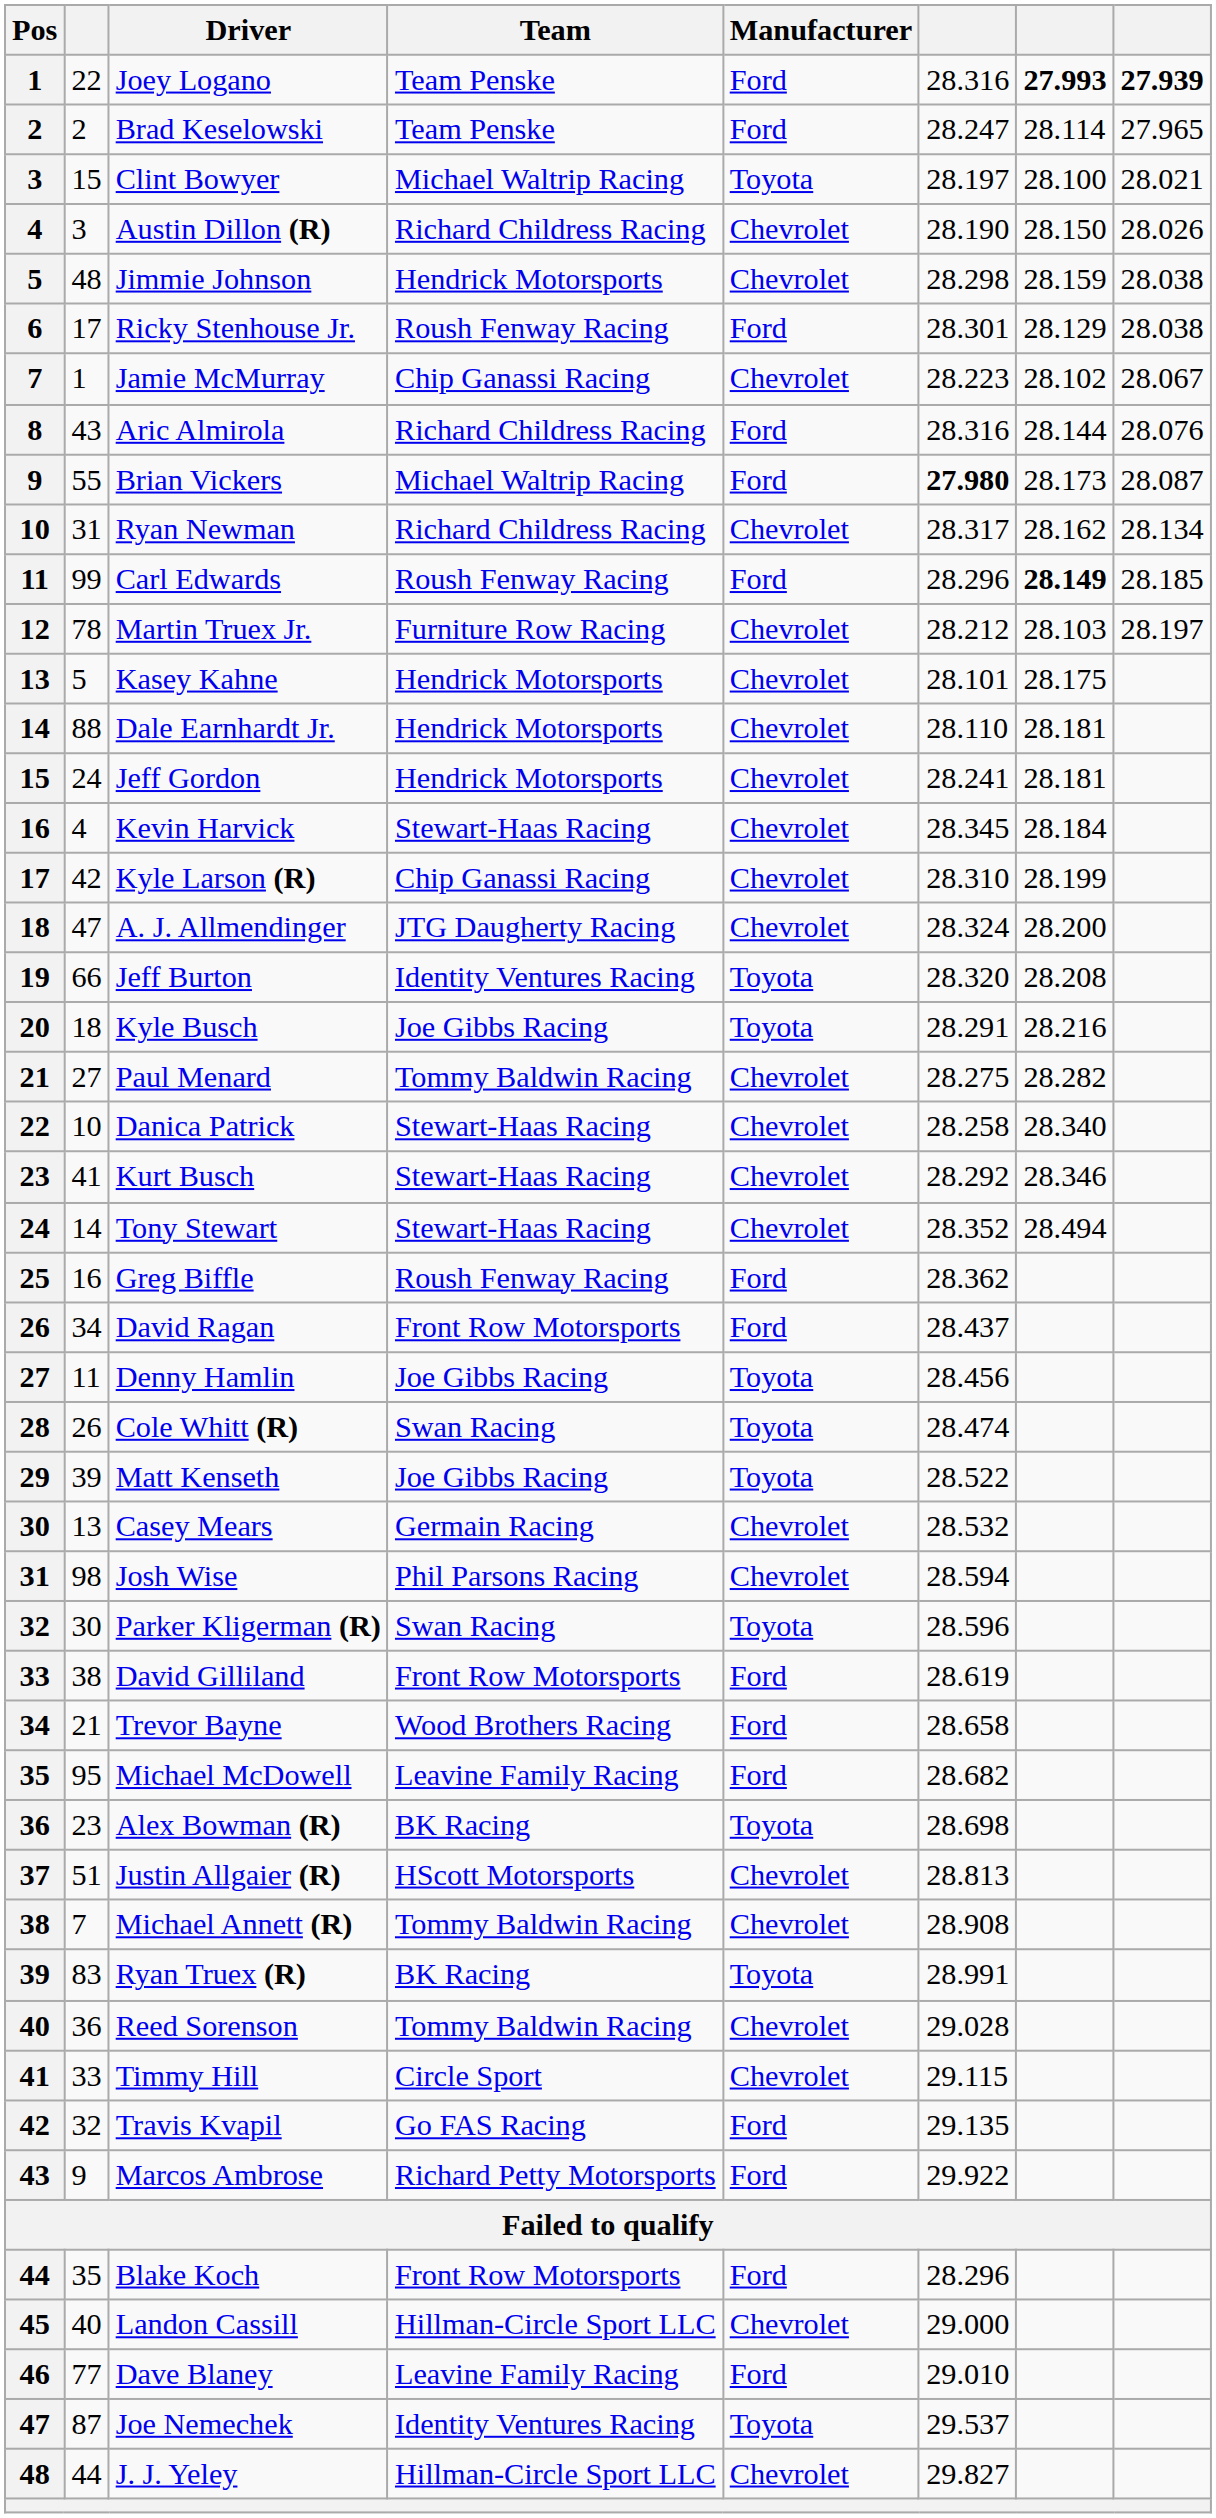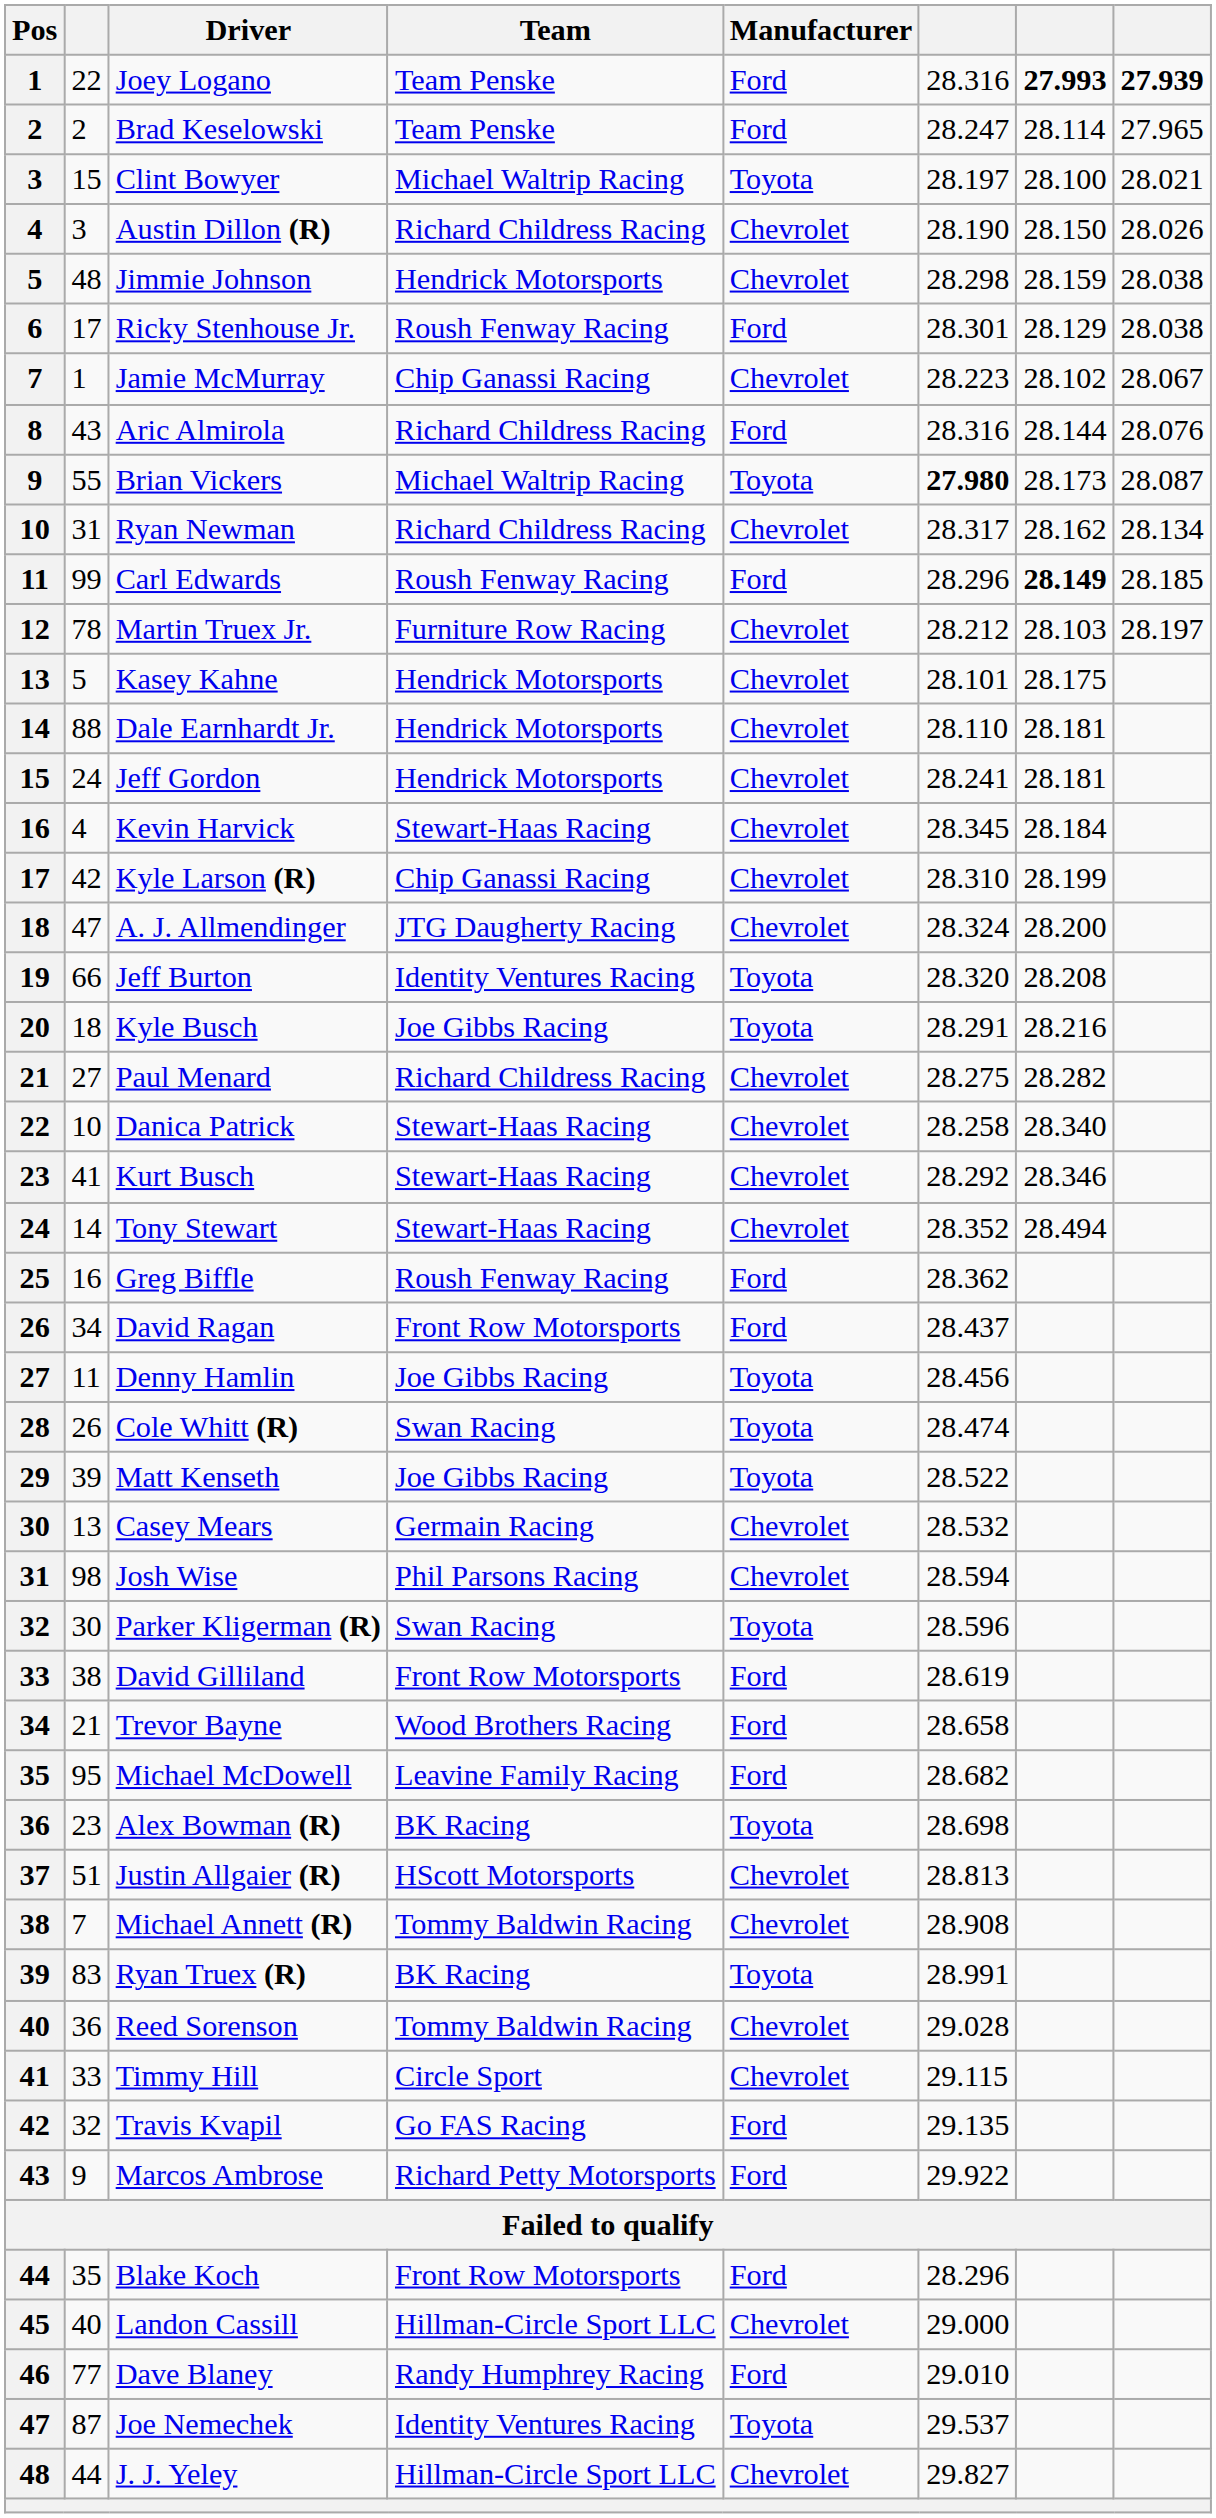Brian Vickers | Manufacturer: Ford -> Toyota
Paul Menard | Team: Tommy Baldwin Racing -> Richard Childress Racing
Dave Blaney | Team: Leavine Family Racing -> Randy Humphrey Racing
